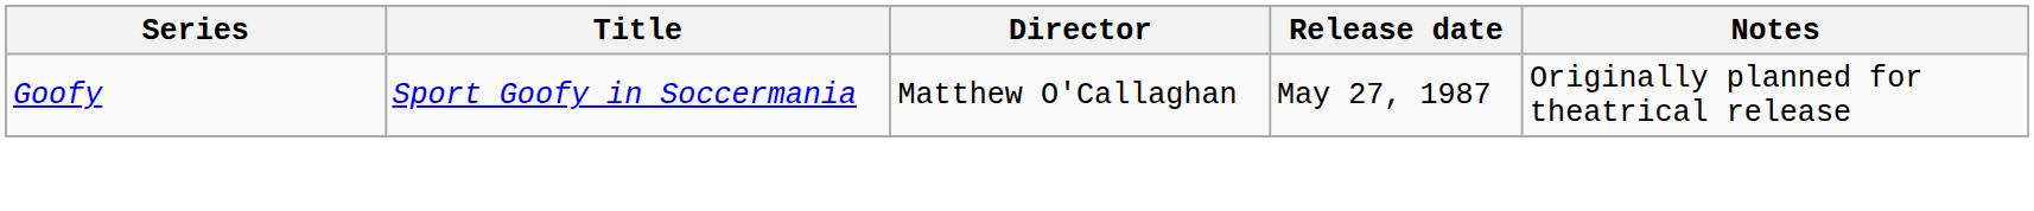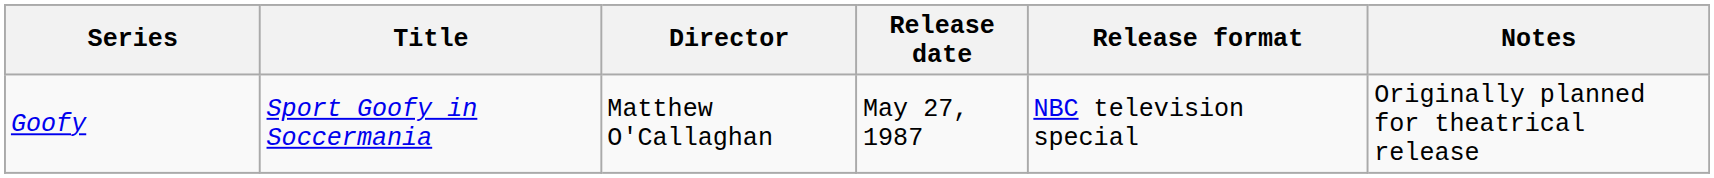+ column: Release format | NBC television special
